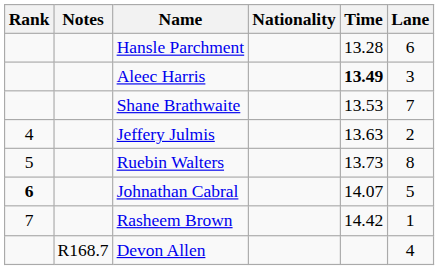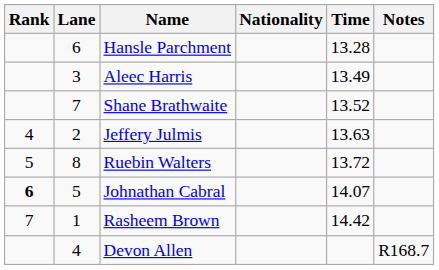columns swapped: Lane <-> Notes
Aleec Harris | Time: bold -> normal
Shane Brathwaite | Time: 13.53 -> 13.52
Ruebin Walters | Time: 13.73 -> 13.72
